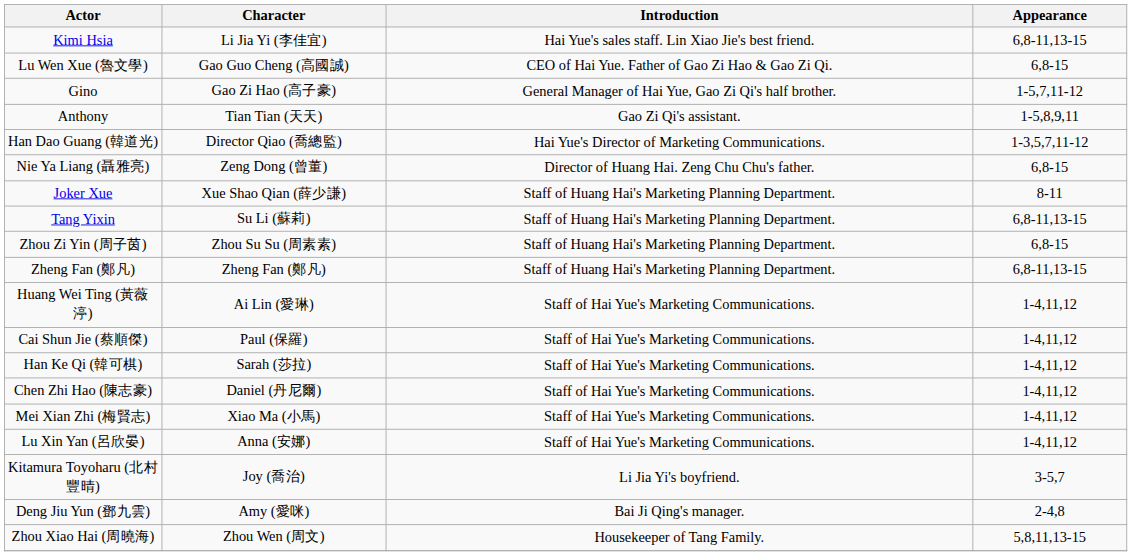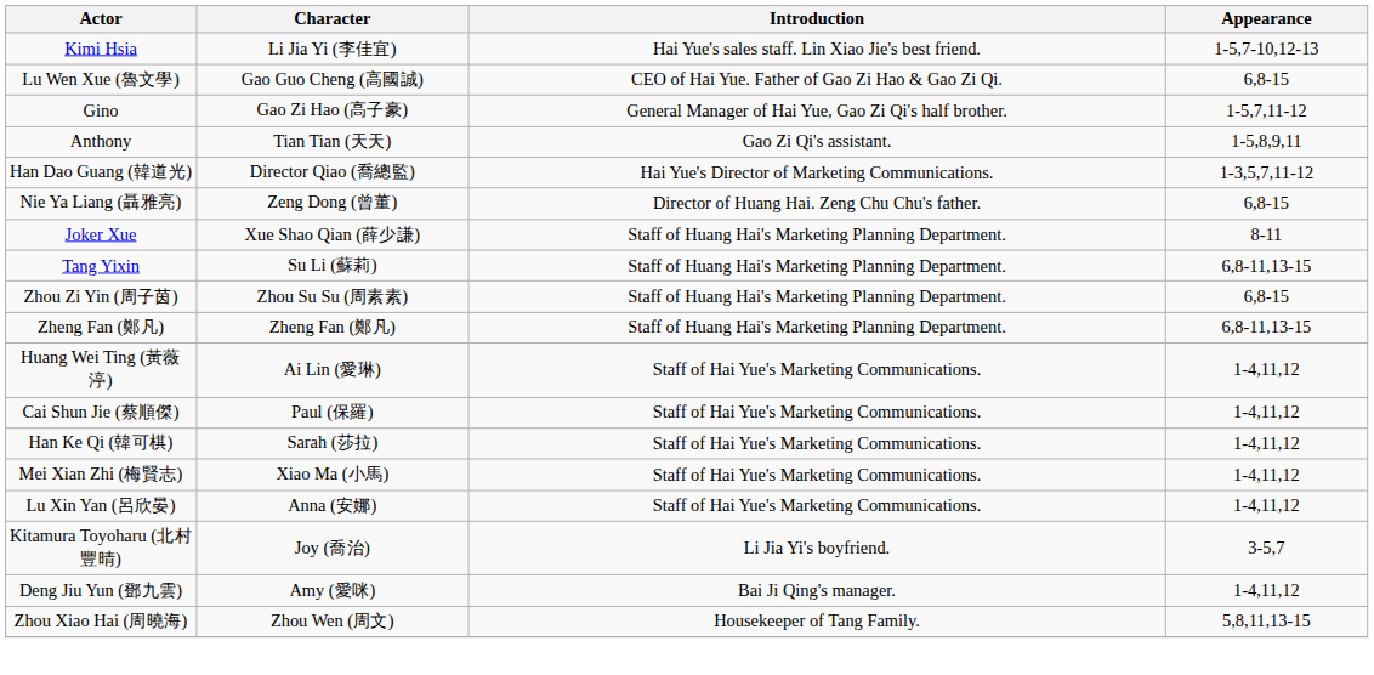Kimi Hsia | Appearance: 6,8-11,13-15 -> 1-5,7-10,12-13
- row: Chen Zhi Hao (陳志豪) | Daniel (丹尼爾) | Staff of Hai Yue's Marketing Communications. | 1-4,11,12
Deng Jiu Yun (鄧九雲) | Appearance: 2-4,8 -> 1-4,11,12
